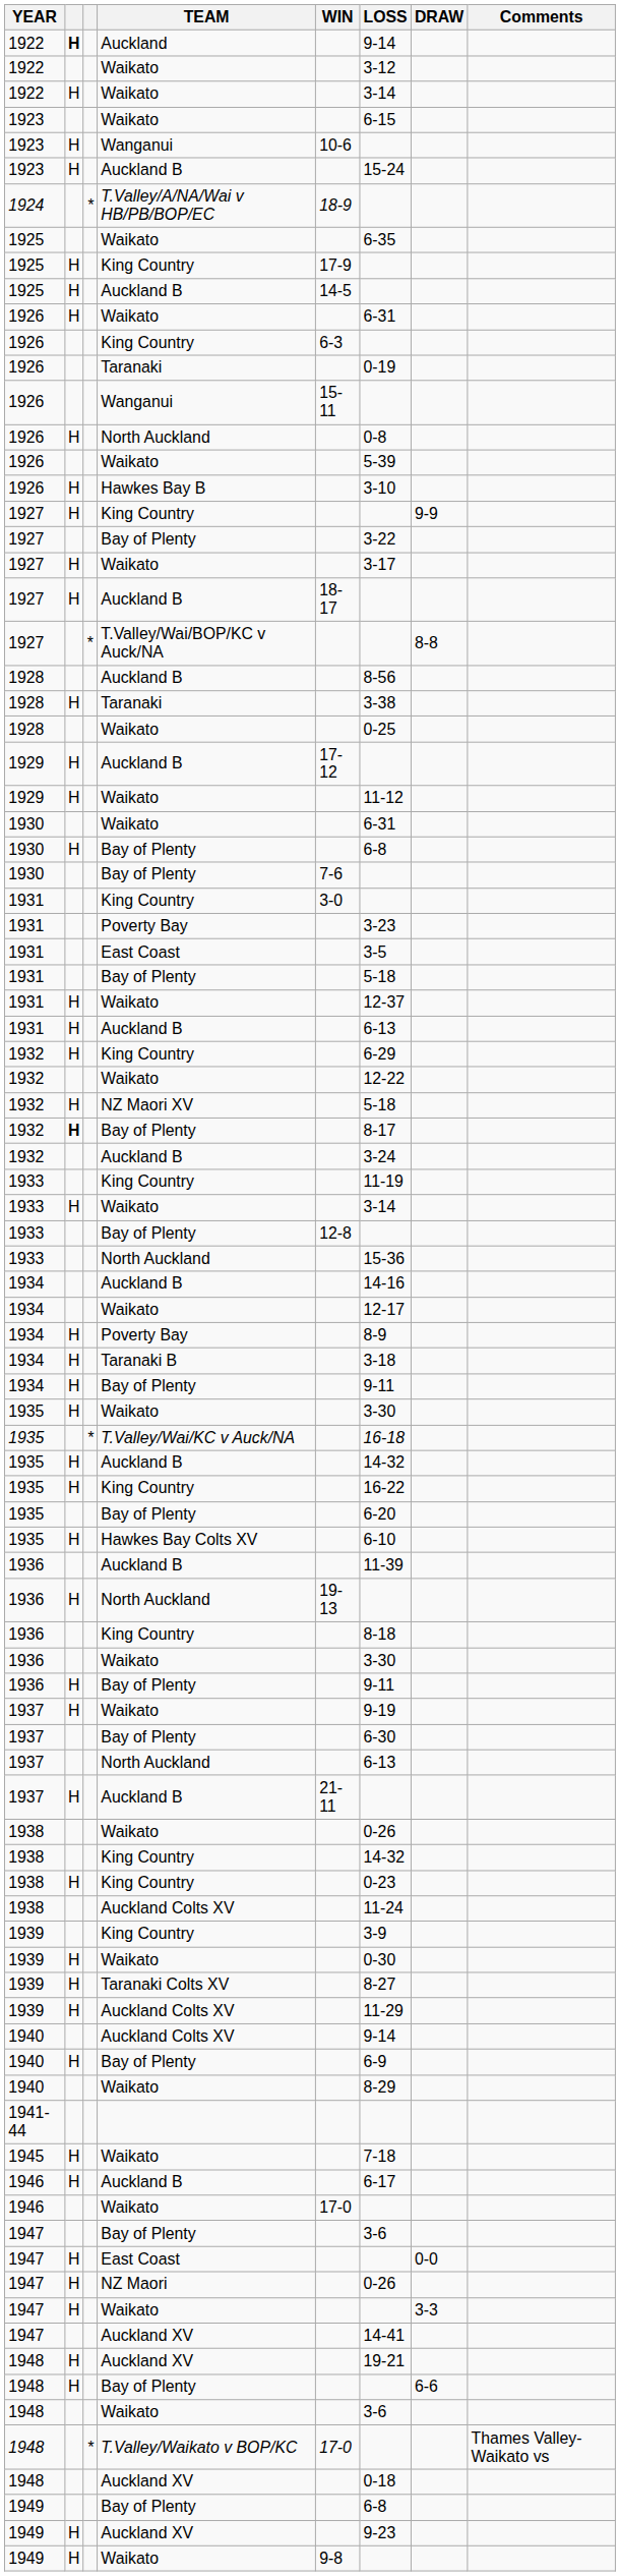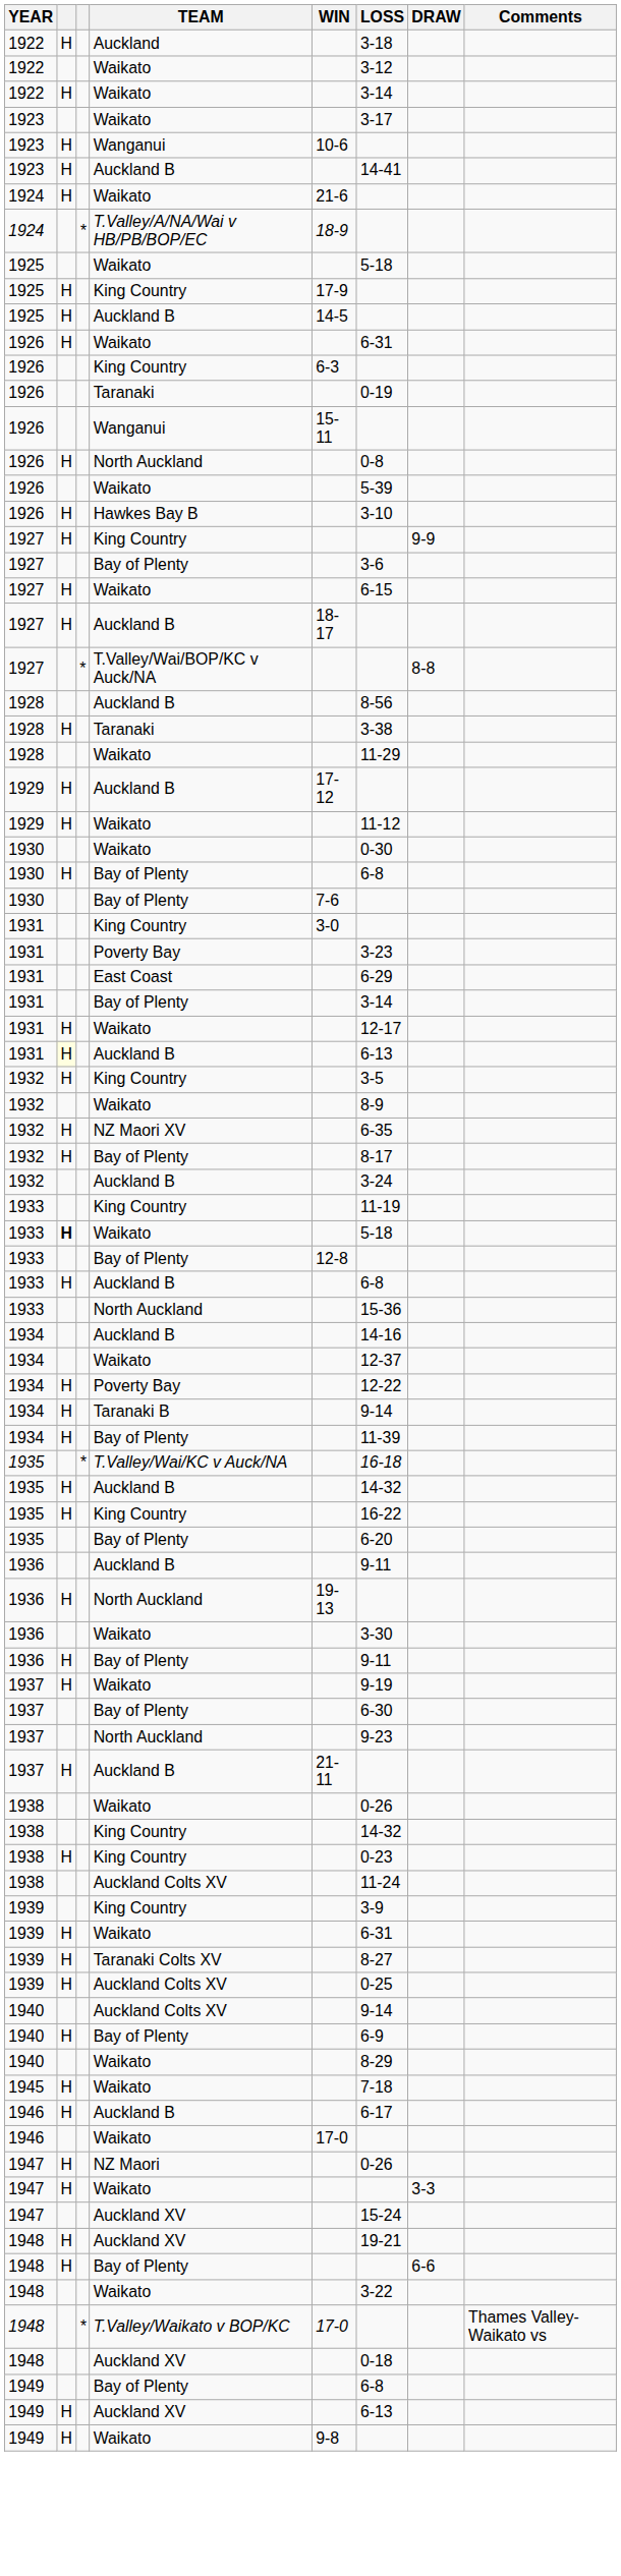1922 / Auckland | column 2: bold -> normal
1922 / Auckland | LOSS: 9-14 -> 3-18
1923 / Waikato | LOSS: 6-15 -> 3-17
1923 / Auckland B | LOSS: 15-24 -> 14-41
+ row: 1924 | H | Waikato | 21-6
1925 / Waikato | LOSS: 6-35 -> 5-18
1927 / Bay of Plenty | LOSS: 3-22 -> 3-6
1927 / Waikato | LOSS: 3-17 -> 6-15
1928 / Waikato | LOSS: 0-25 -> 11-29
1930 / Waikato | LOSS: 6-31 -> 0-30
1931 / East Coast | LOSS: 3-5 -> 6-29
1931 / Bay of Plenty | LOSS: 5-18 -> 3-14
1931 / Waikato | LOSS: 12-37 -> 12-17
1931 / Auckland B | column 2: no background -> lightyellow background
1932 / King Country | LOSS: 6-29 -> 3-5
1932 / Waikato | LOSS: 12-22 -> 8-9
1932 / NZ Maori XV | LOSS: 5-18 -> 6-35
1932 / Bay of Plenty | column 2: bold -> normal
1933 / Waikato | column 2: normal -> bold
1933 / Waikato | LOSS: 3-14 -> 5-18
+ row: 1933 | H | Auckland B | 6-8
1934 / Waikato | LOSS: 12-17 -> 12-37
1934 / Poverty Bay | LOSS: 8-9 -> 12-22
1934 / Taranaki B | LOSS: 3-18 -> 9-14
1934 / Bay of Plenty | LOSS: 9-11 -> 11-39
- row: 1935 | H | Waikato | 3-30
- row: 1935 | H | Hawkes Bay Colts XV | 6-10
1936 / Auckland B | LOSS: 11-39 -> 9-11
- row: 1936 | King Country | 8-18
1937 / North Auckland | LOSS: 6-13 -> 9-23
1939 / Waikato | LOSS: 0-30 -> 6-31
1939 / Auckland Colts XV | LOSS: 11-29 -> 0-25
- row: 1941-44
- row: 1947 | Bay of Plenty | 3-6
- row: 1947 | H | East Coast | 0-0
1947 / Auckland XV | LOSS: 14-41 -> 15-24
1948 / Waikato | LOSS: 3-6 -> 3-22
1949 / Auckland XV | LOSS: 9-23 -> 6-13
